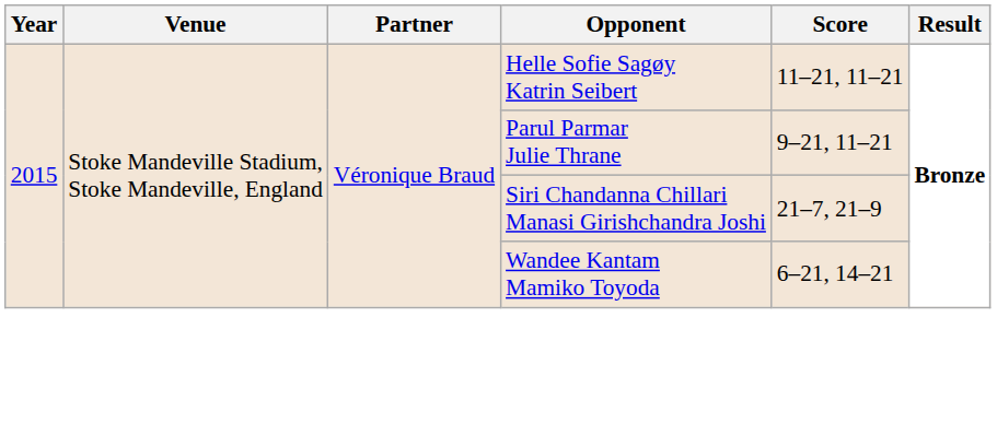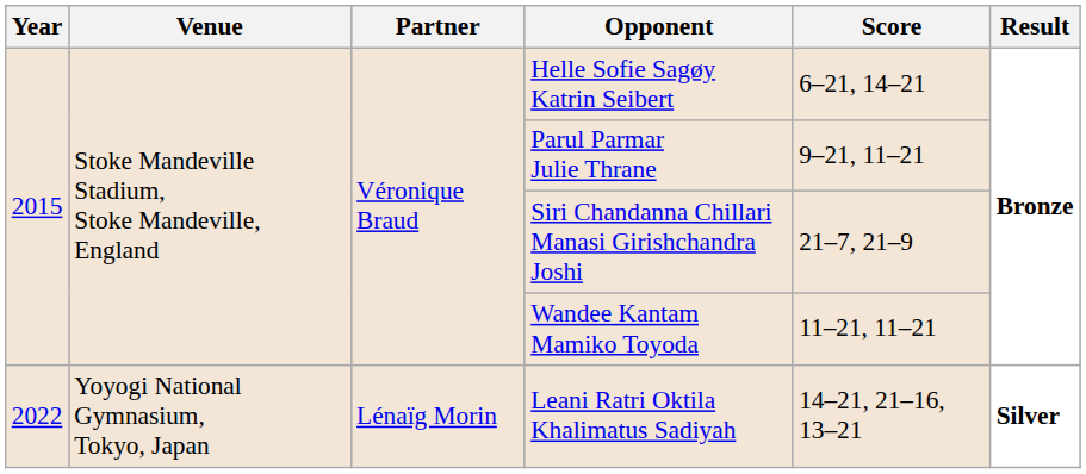Helle Sofie Sagøy Katrin Seibert | Score: 11–21, 11–21 -> 6–21, 14–21
Wandee Kantam Mamiko Toyoda | Score: 6–21, 14–21 -> 11–21, 11–21
+ row: 2022 | Yoyogi National Gymnasium, Tokyo, Japan | Lénaïg Morin | Leani Ratri Oktila Khalimatus Sadiyah | 14–21, 21–16, 13–21 | Silver
